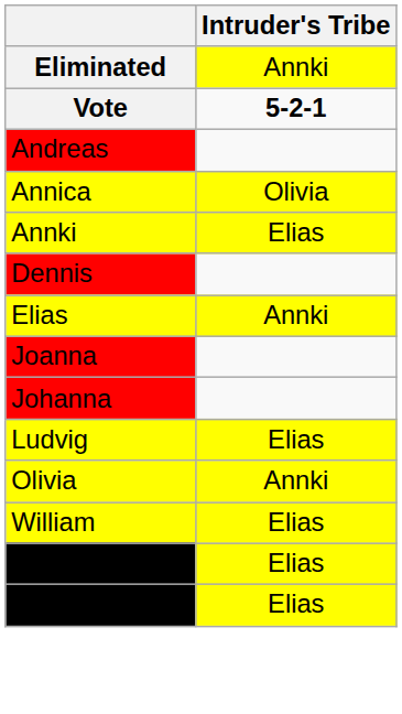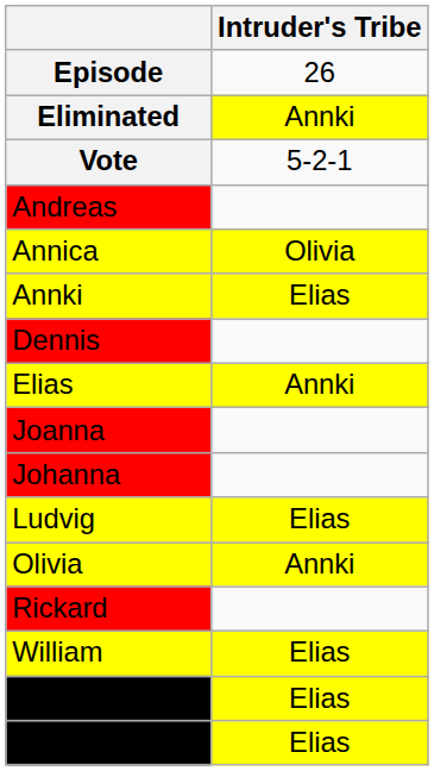+ row: Episode | 26
Vote | Intruder's Tribe: bold -> normal
+ row: Rickard
